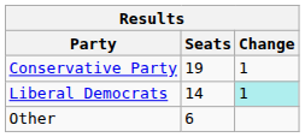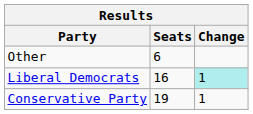rows swapped: Conservative Party <-> Other
Liberal Democrats | Seats: 14 -> 16
